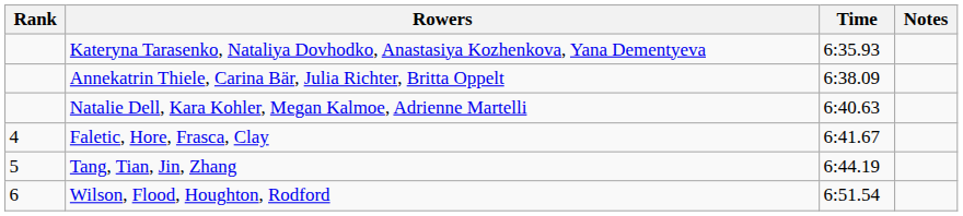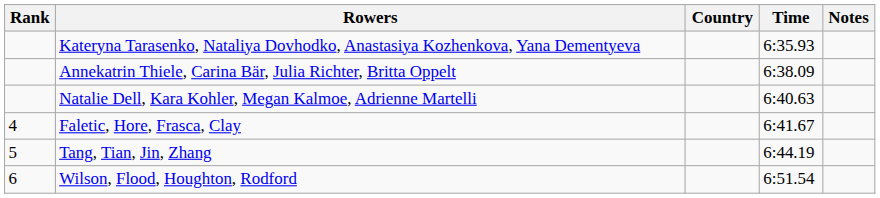+ column: Country
